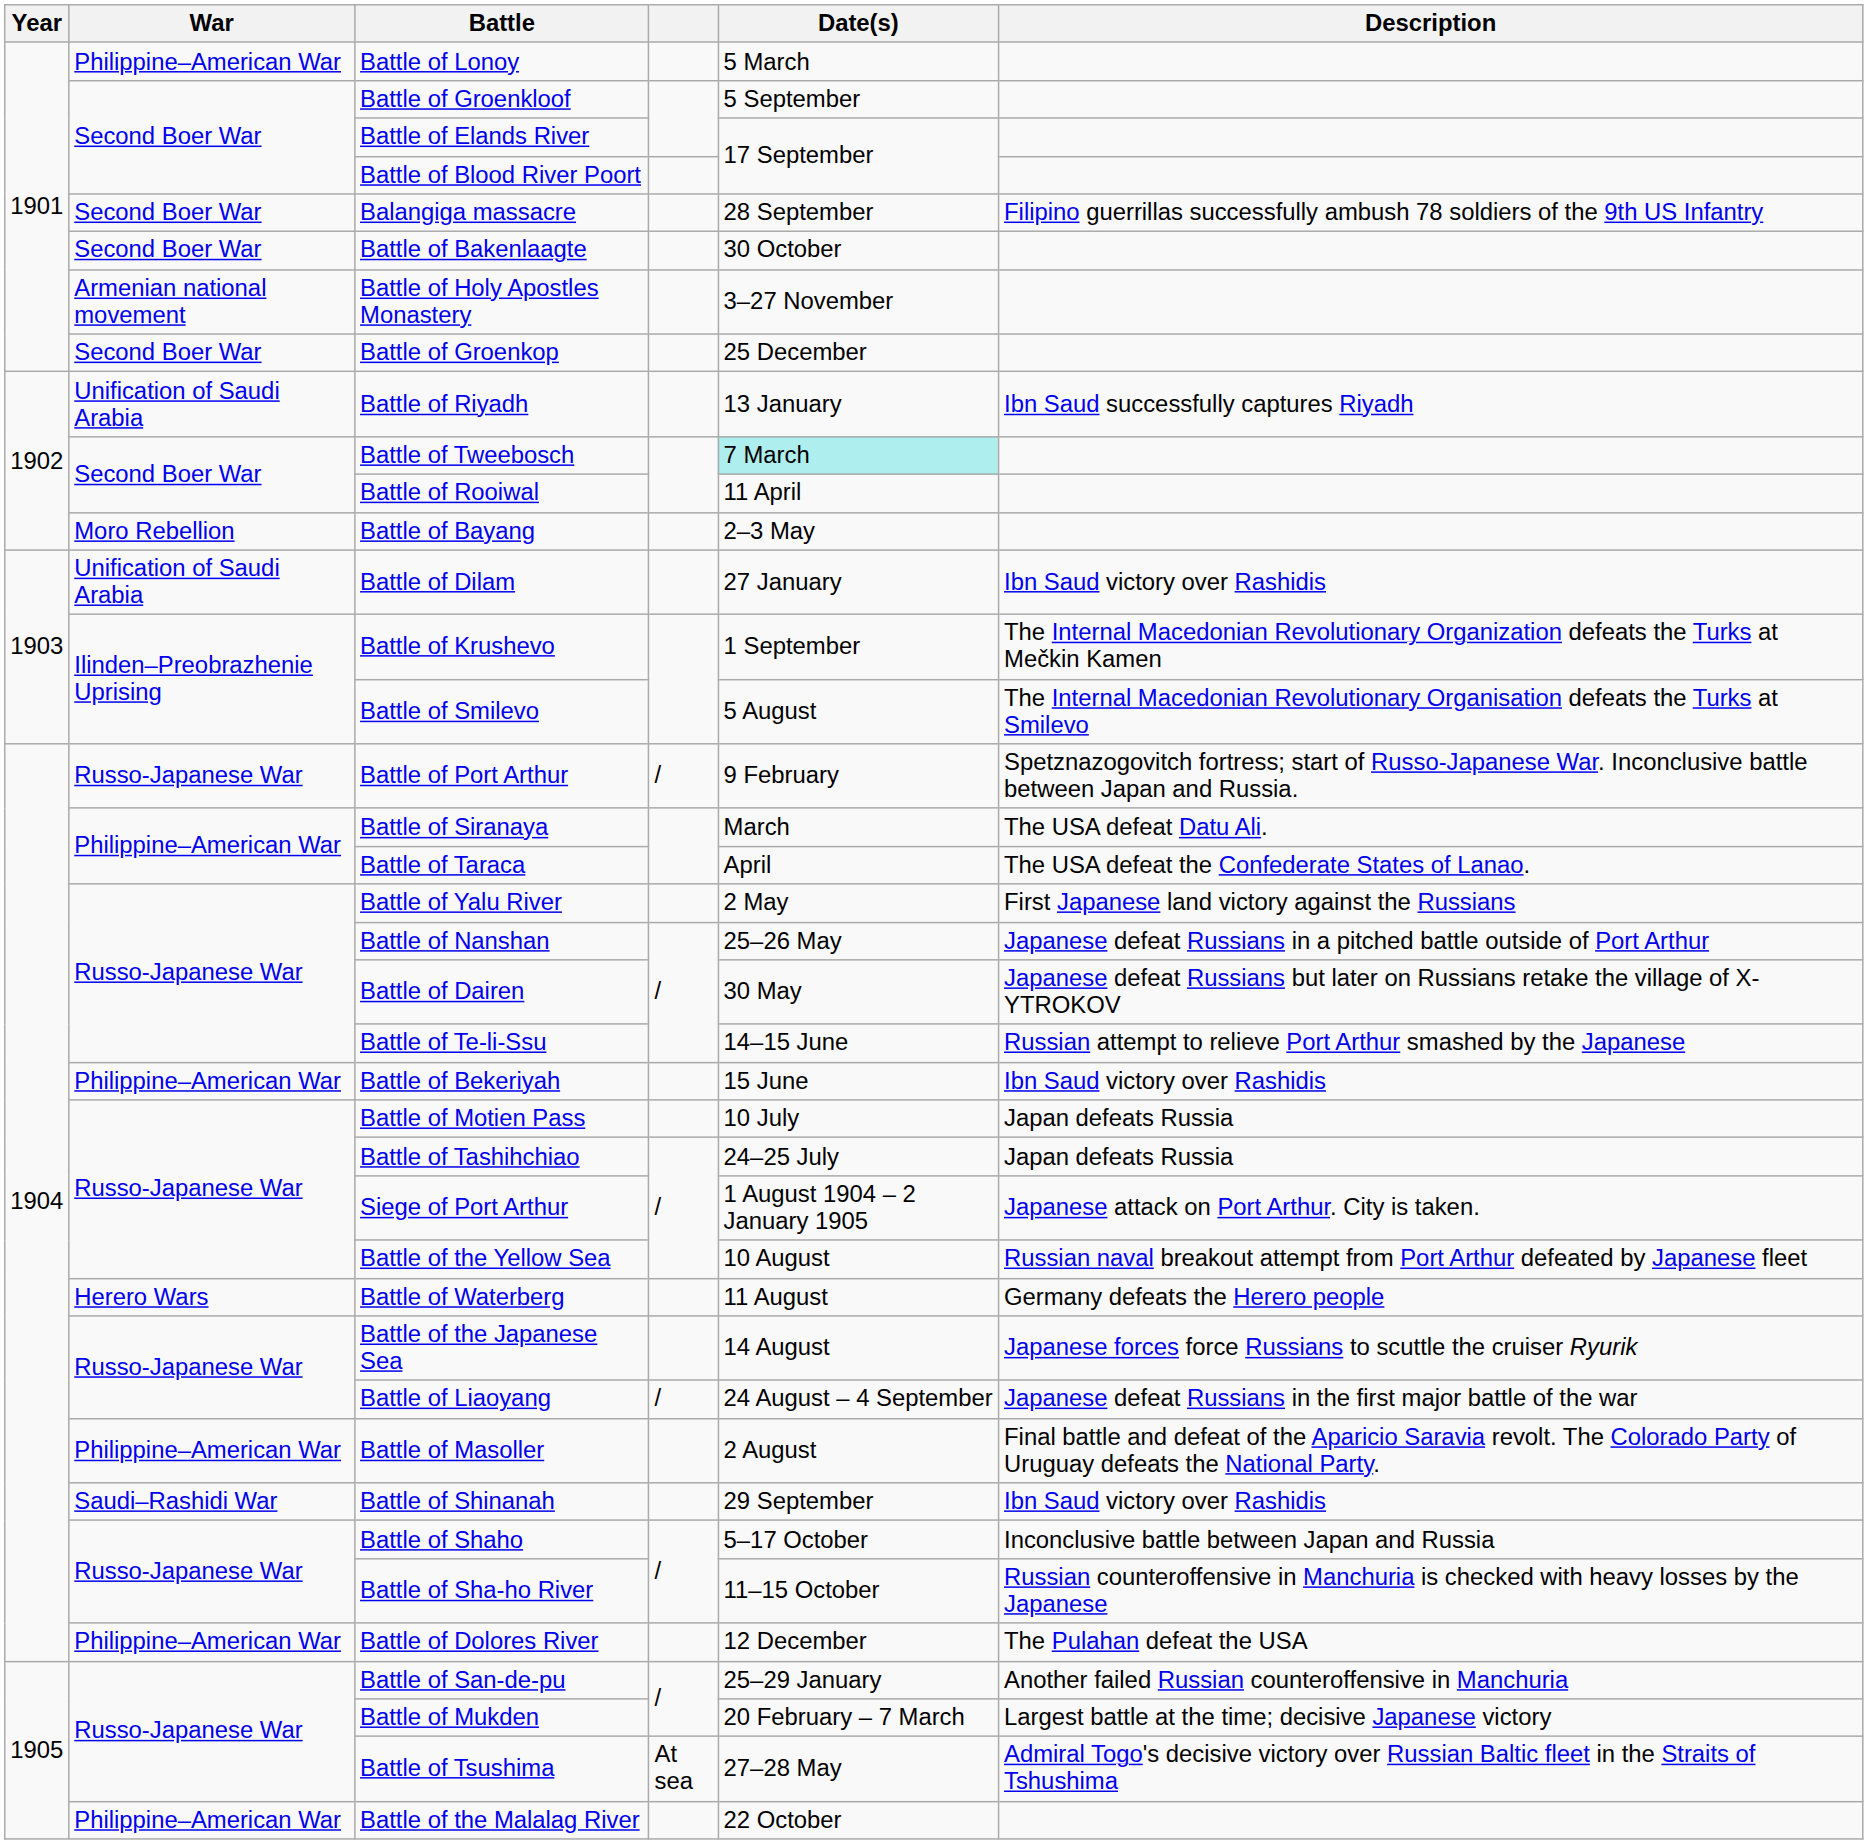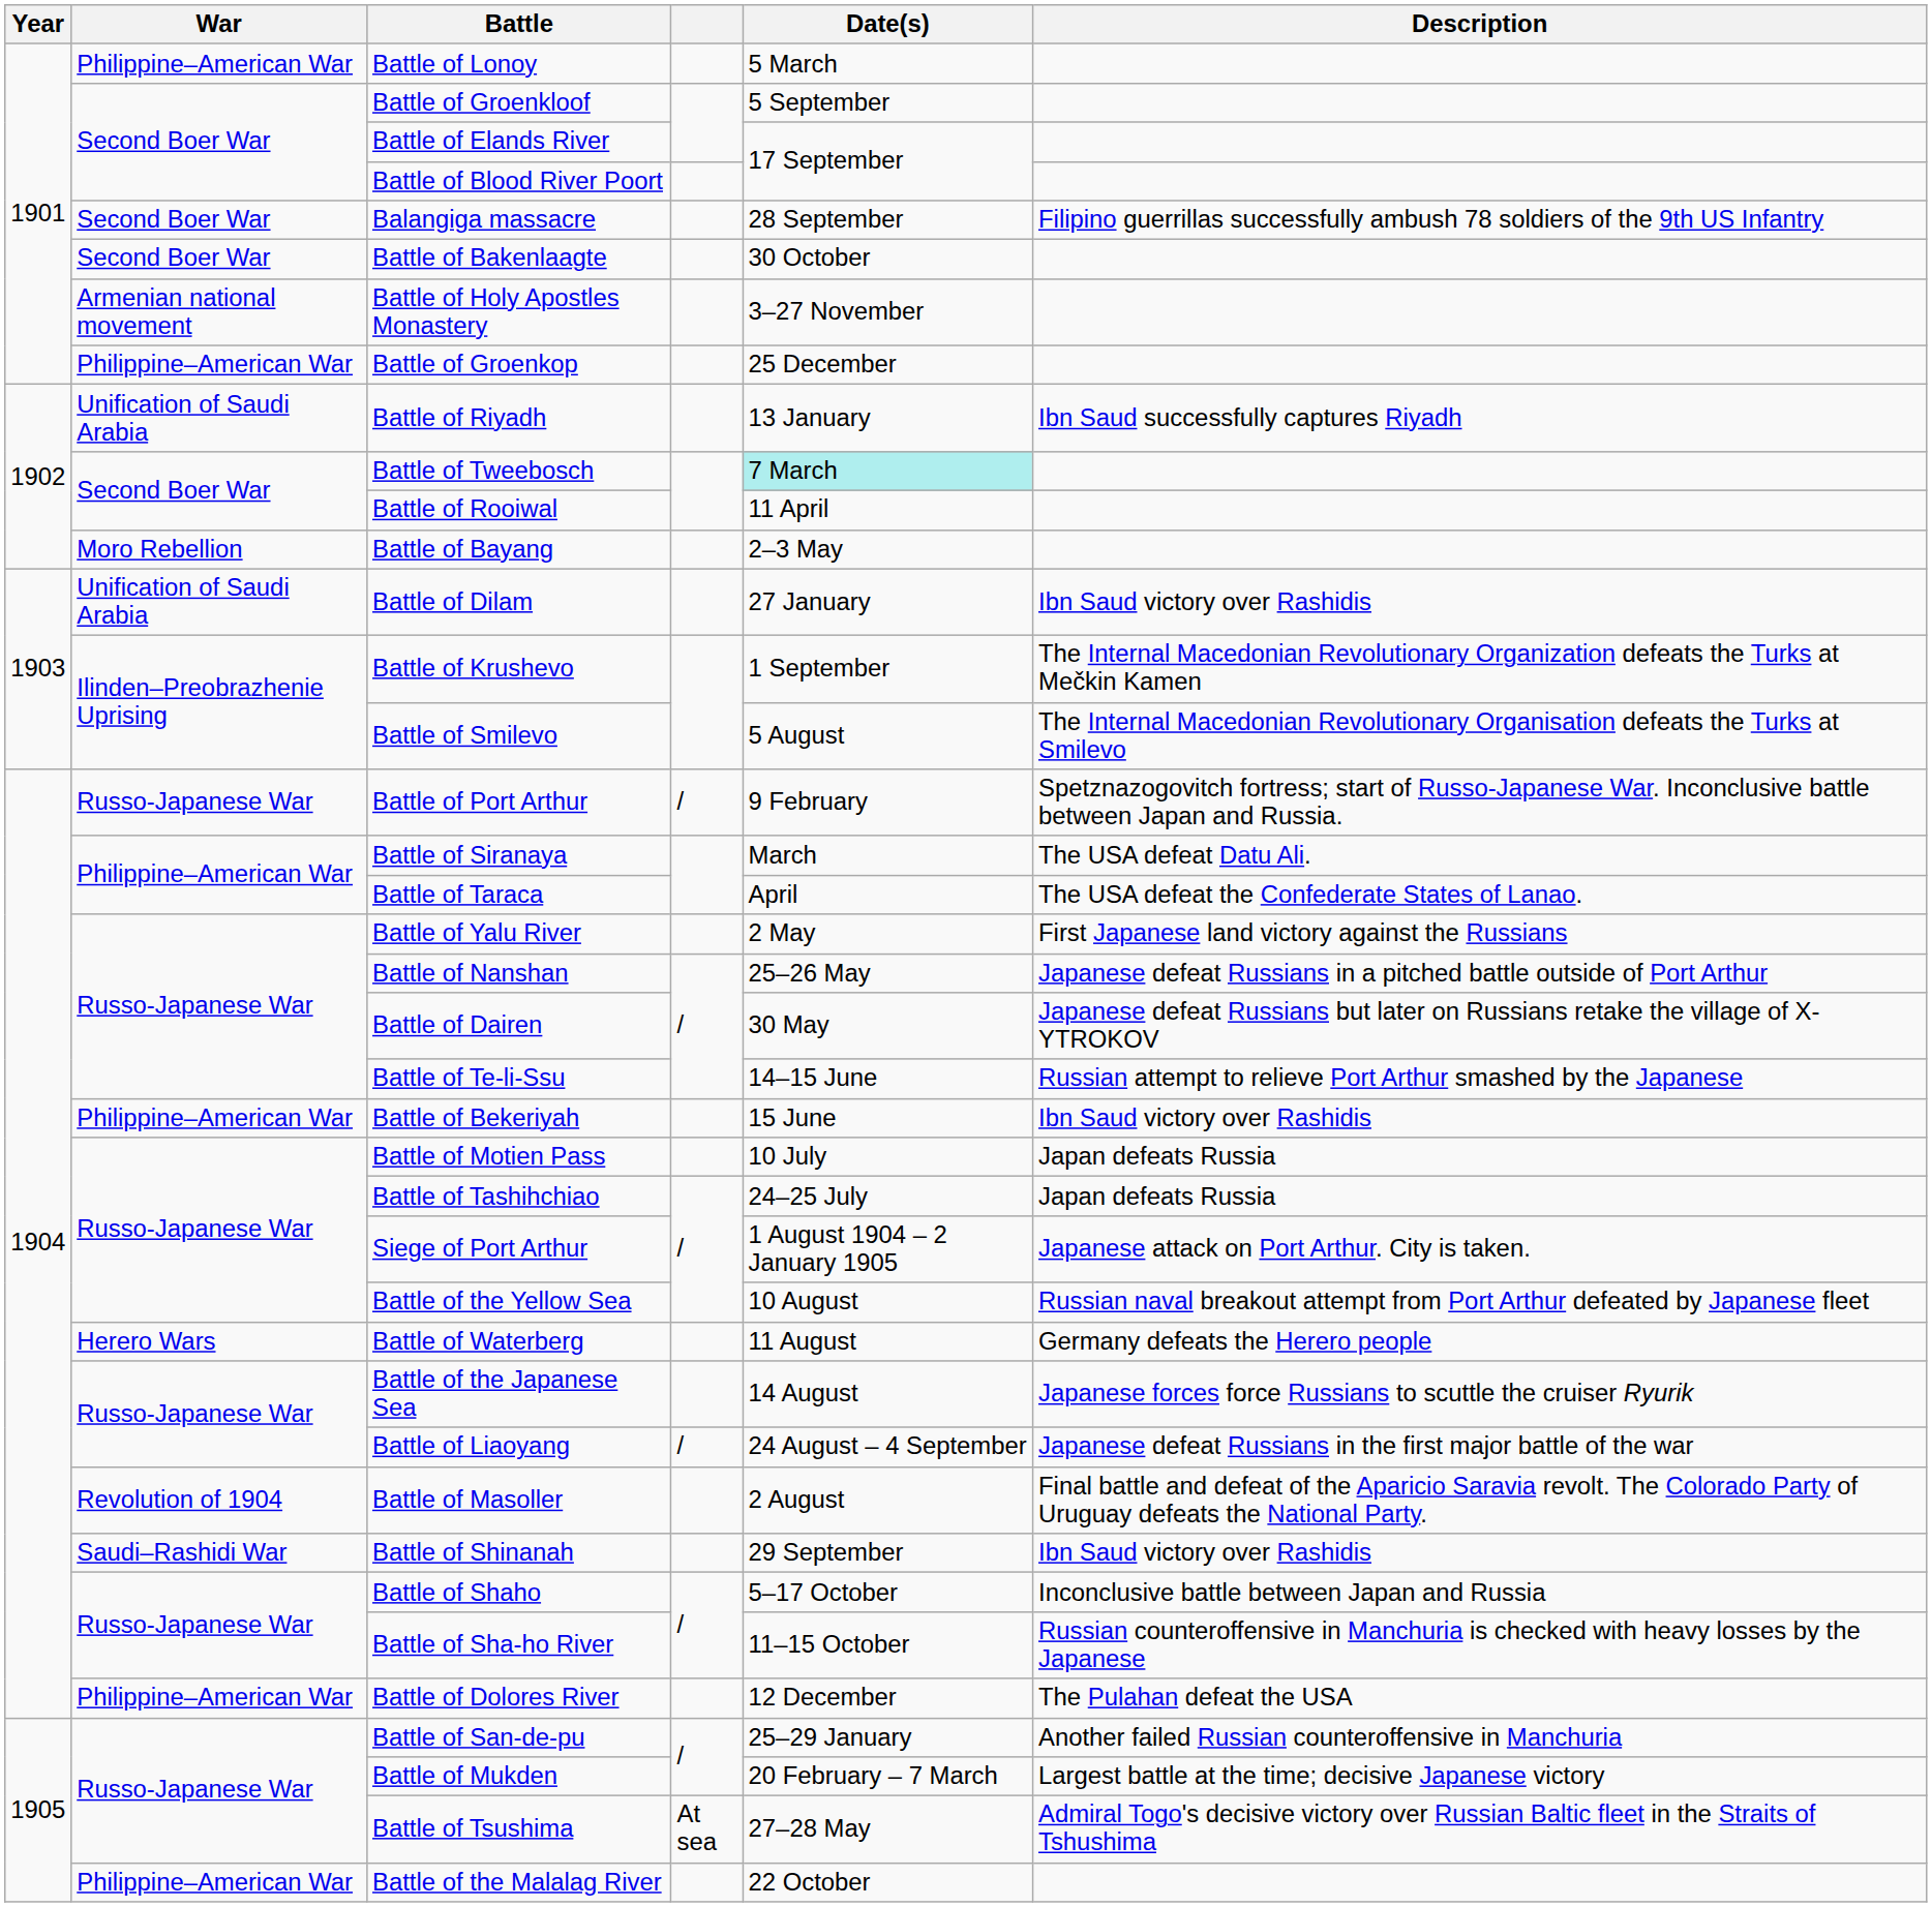Battle of Groenkop | War: Second Boer War -> Philippine–American War
Battle of Masoller | War: Philippine–American War -> Revolution of 1904
